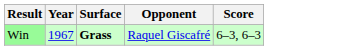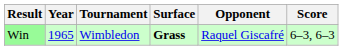+ column: Tournament | Wimbledon
Win | Year: 1967 -> 1965
